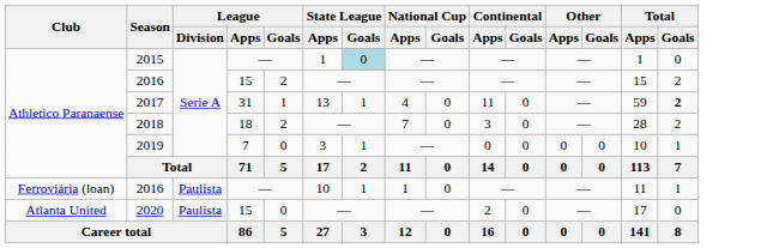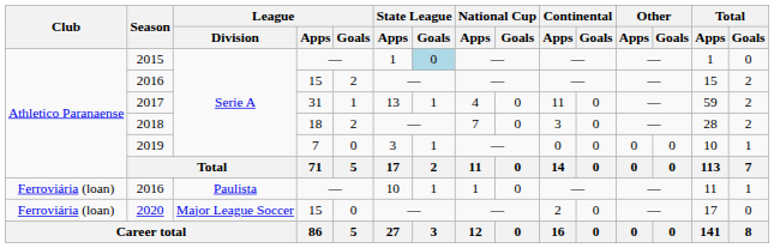2017 | Total / Goals: bold -> normal
2020 | Club: Atlanta United -> Ferroviária (loan)
2020 | League / Division: Paulista -> Major League Soccer
